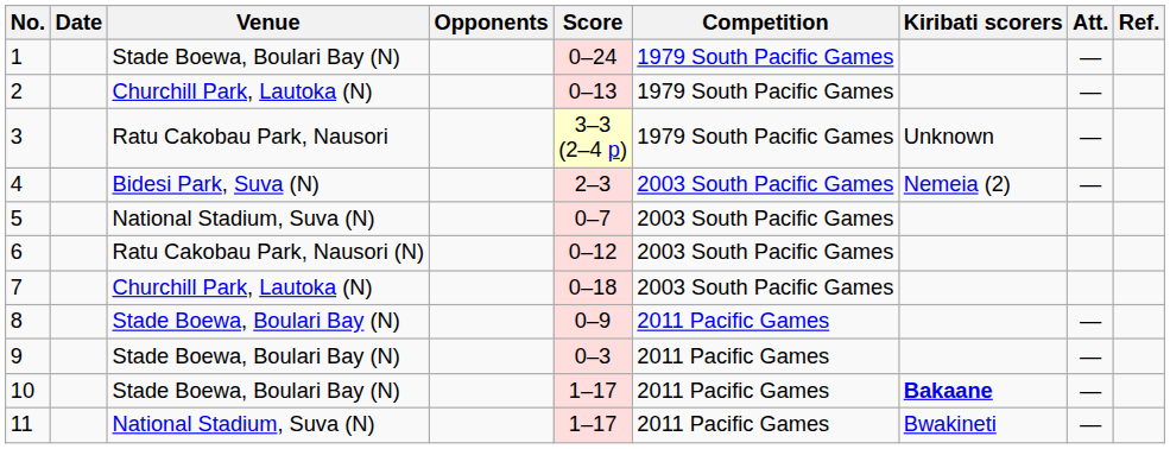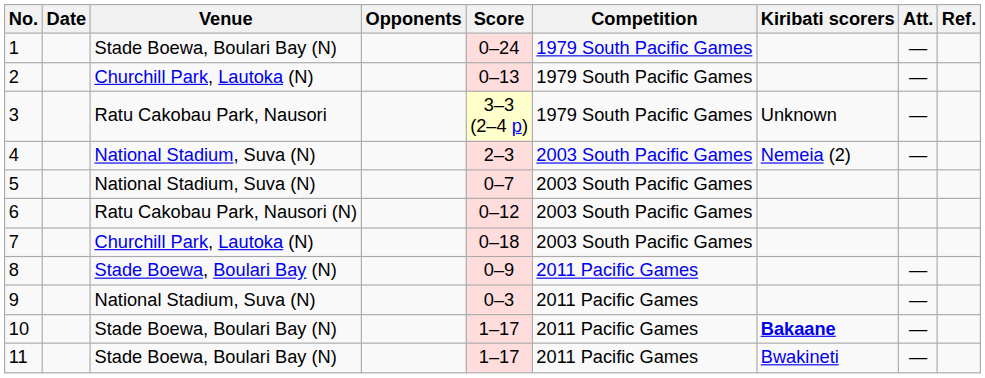4 | Venue: Bidesi Park, Suva (N) -> National Stadium, Suva (N)
9 | Venue: Stade Boewa, Boulari Bay (N) -> National Stadium, Suva (N)
11 | Venue: National Stadium, Suva (N) -> Stade Boewa, Boulari Bay (N)
